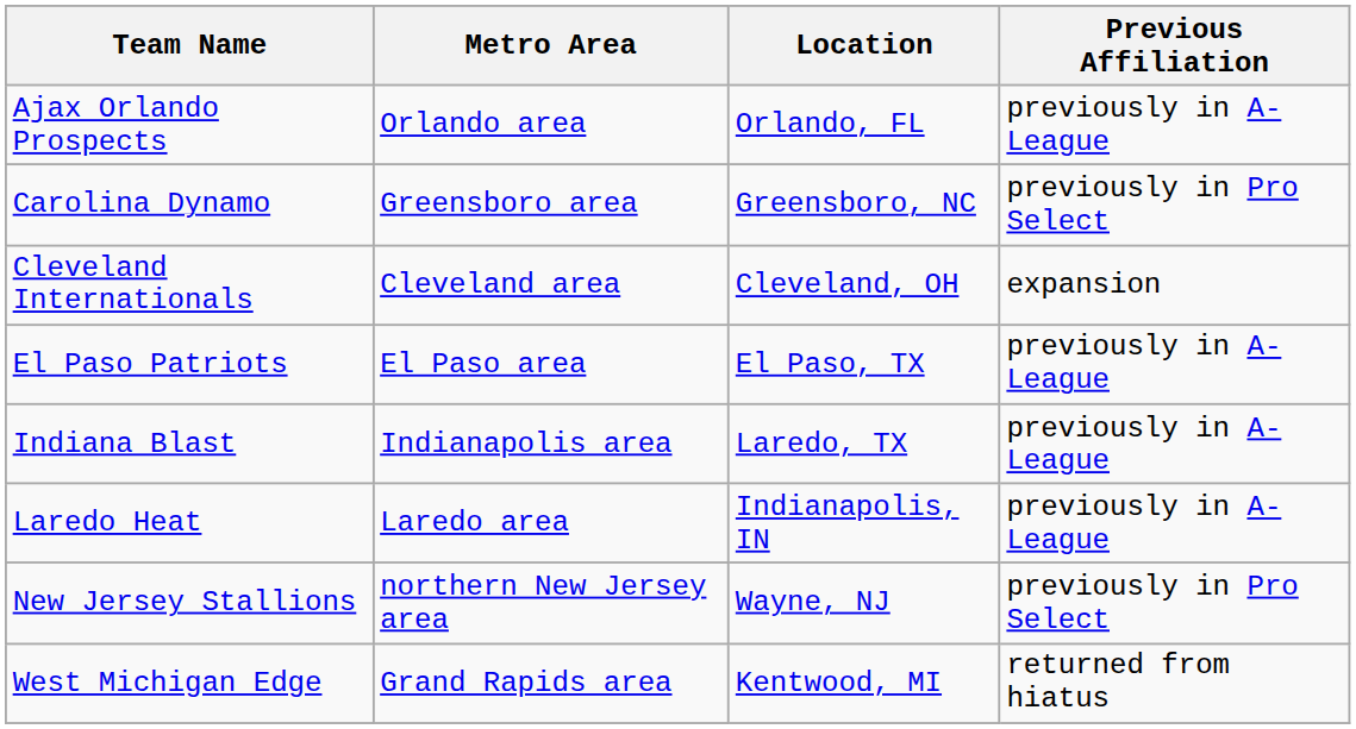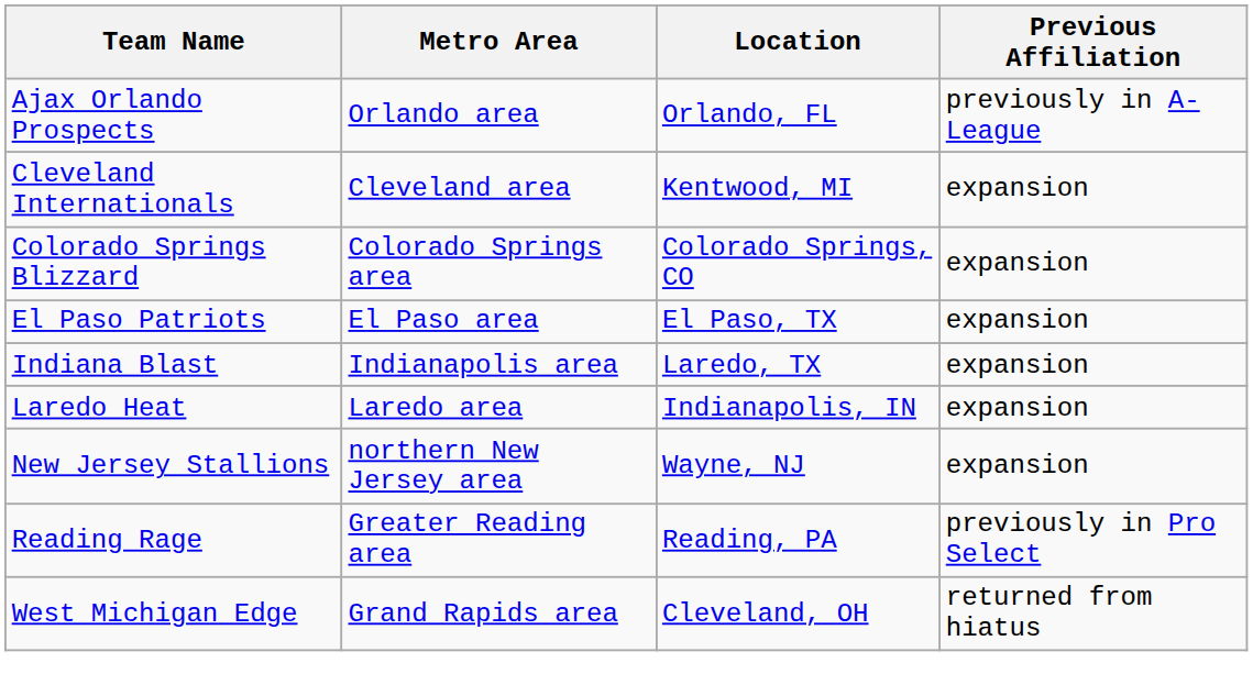- row: Carolina Dynamo | Greensboro area | Greensboro, NC | previously in Pro Select
Cleveland Internationals | Location: Cleveland, OH -> Kentwood, MI
+ row: Colorado Springs Blizzard | Colorado Springs area | Colorado Springs, CO | expansion
El Paso Patriots | Previous Affiliation: previously in A-League -> expansion
Indiana Blast | Previous Affiliation: previously in A-League -> expansion
Laredo Heat | Previous Affiliation: previously in A-League -> expansion
New Jersey Stallions | Previous Affiliation: previously in Pro Select -> expansion
+ row: Reading Rage | Greater Reading area | Reading, PA | previously in Pro Select
West Michigan Edge | Location: Kentwood, MI -> Cleveland, OH
